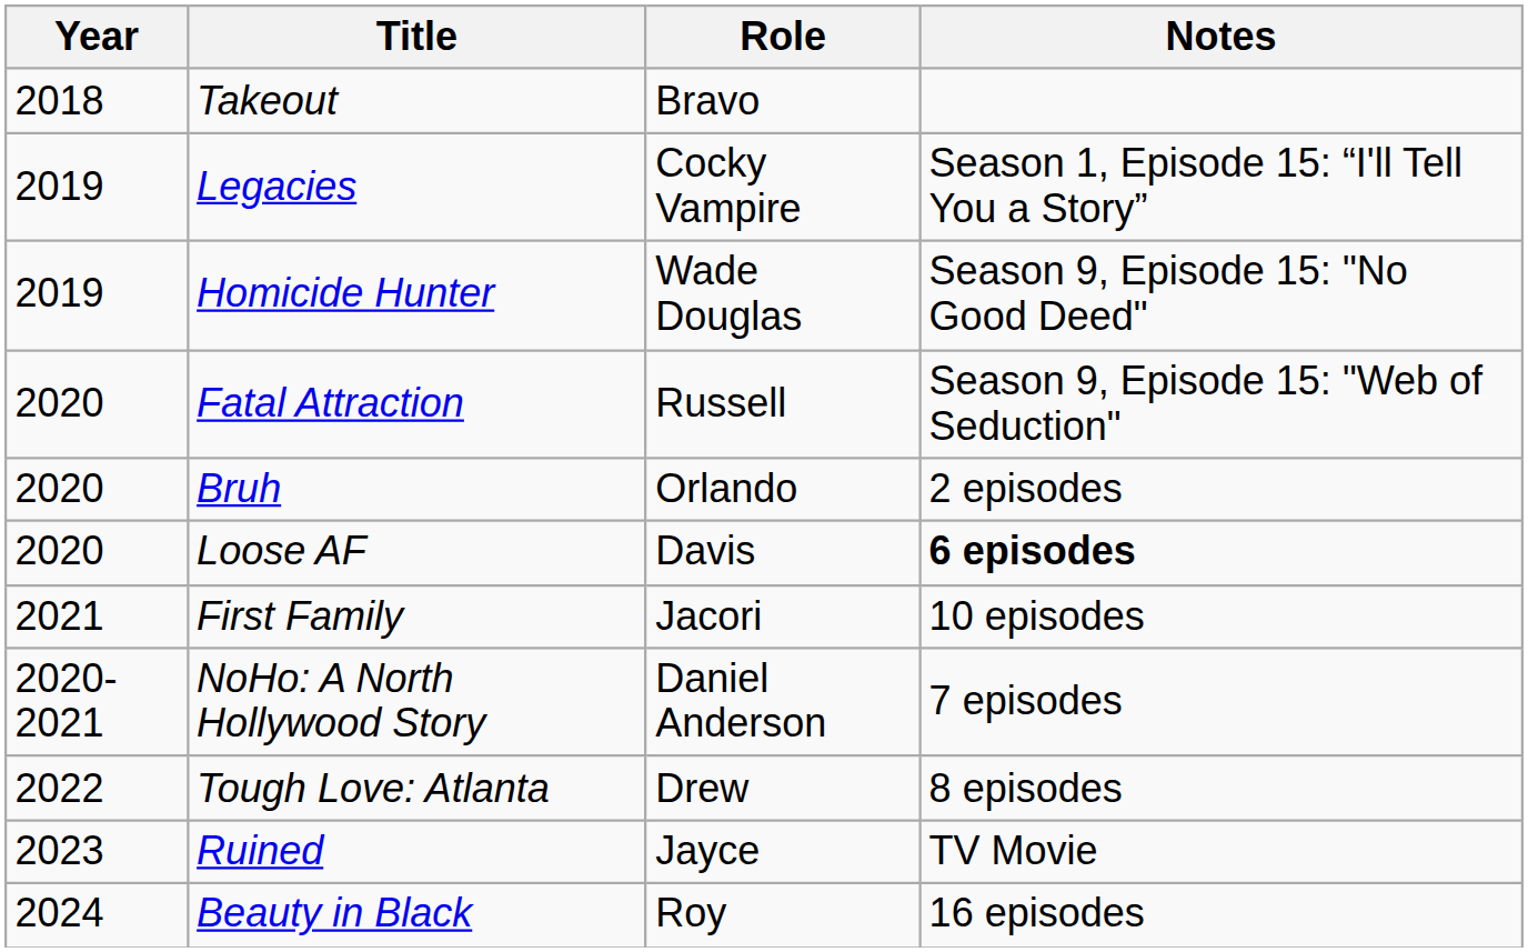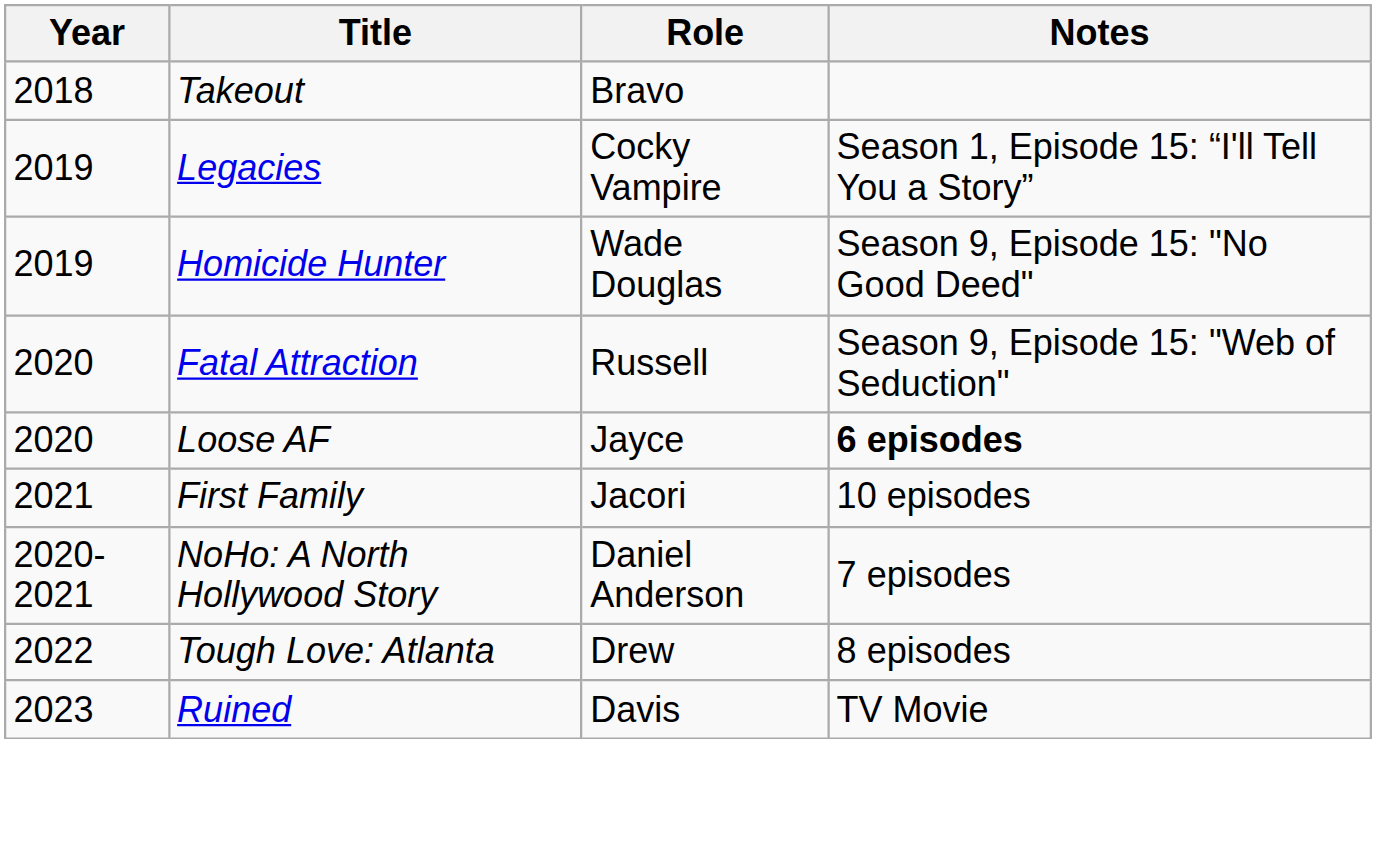- row: 2020 | Bruh | Orlando | 2 episodes
Loose AF | Role: Davis -> Jayce
Ruined | Role: Jayce -> Davis
- row: 2024 | Beauty in Black | Roy | 16 episodes
